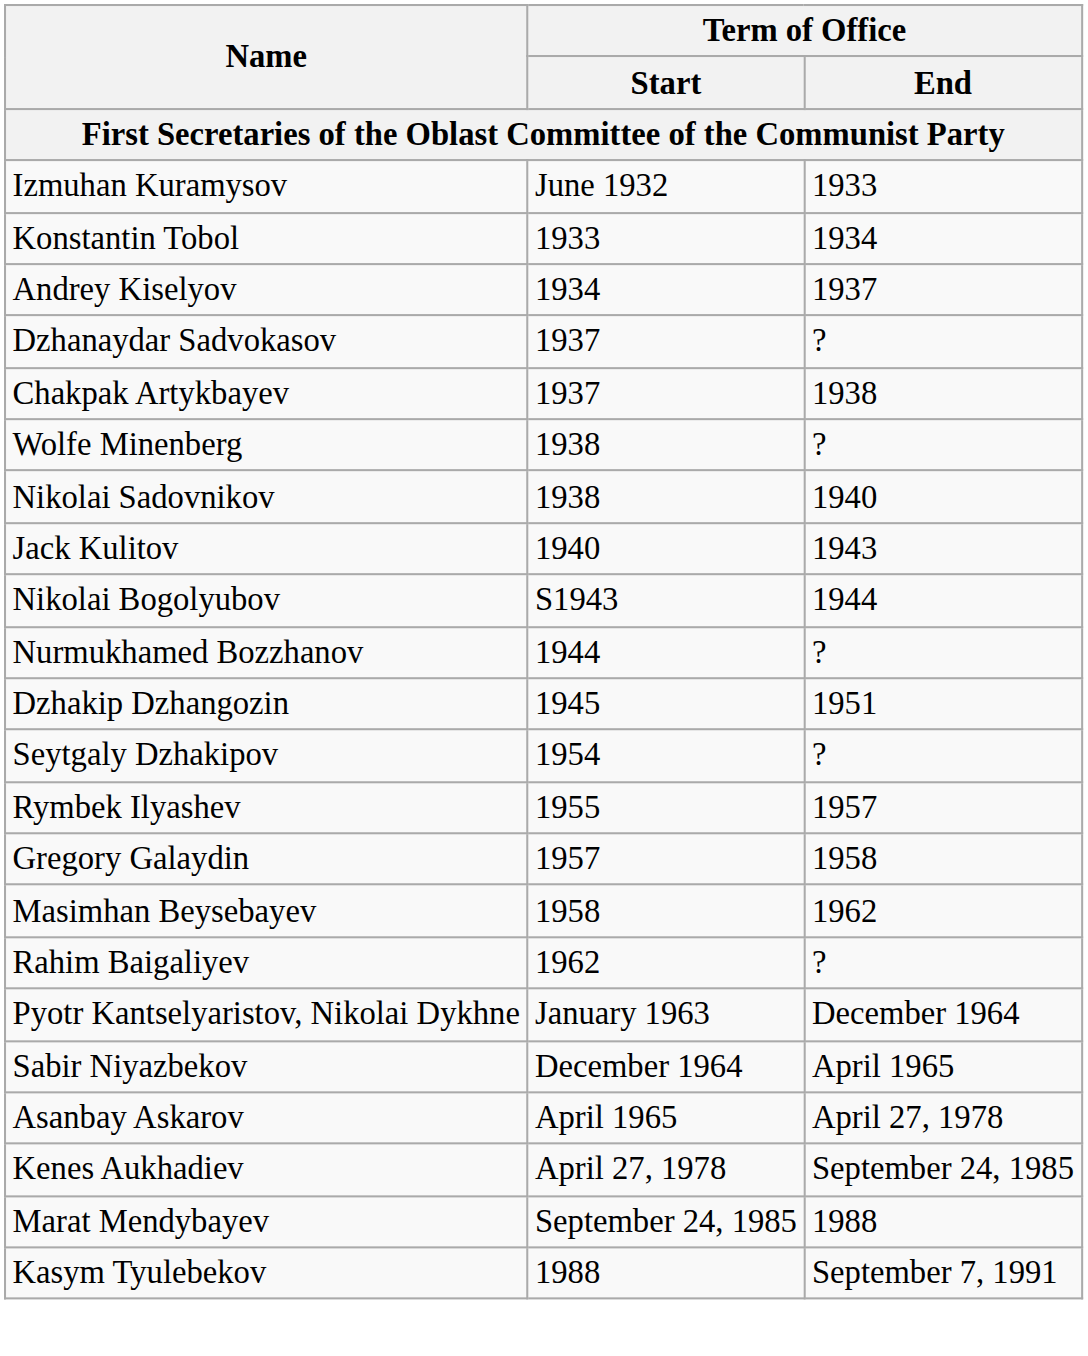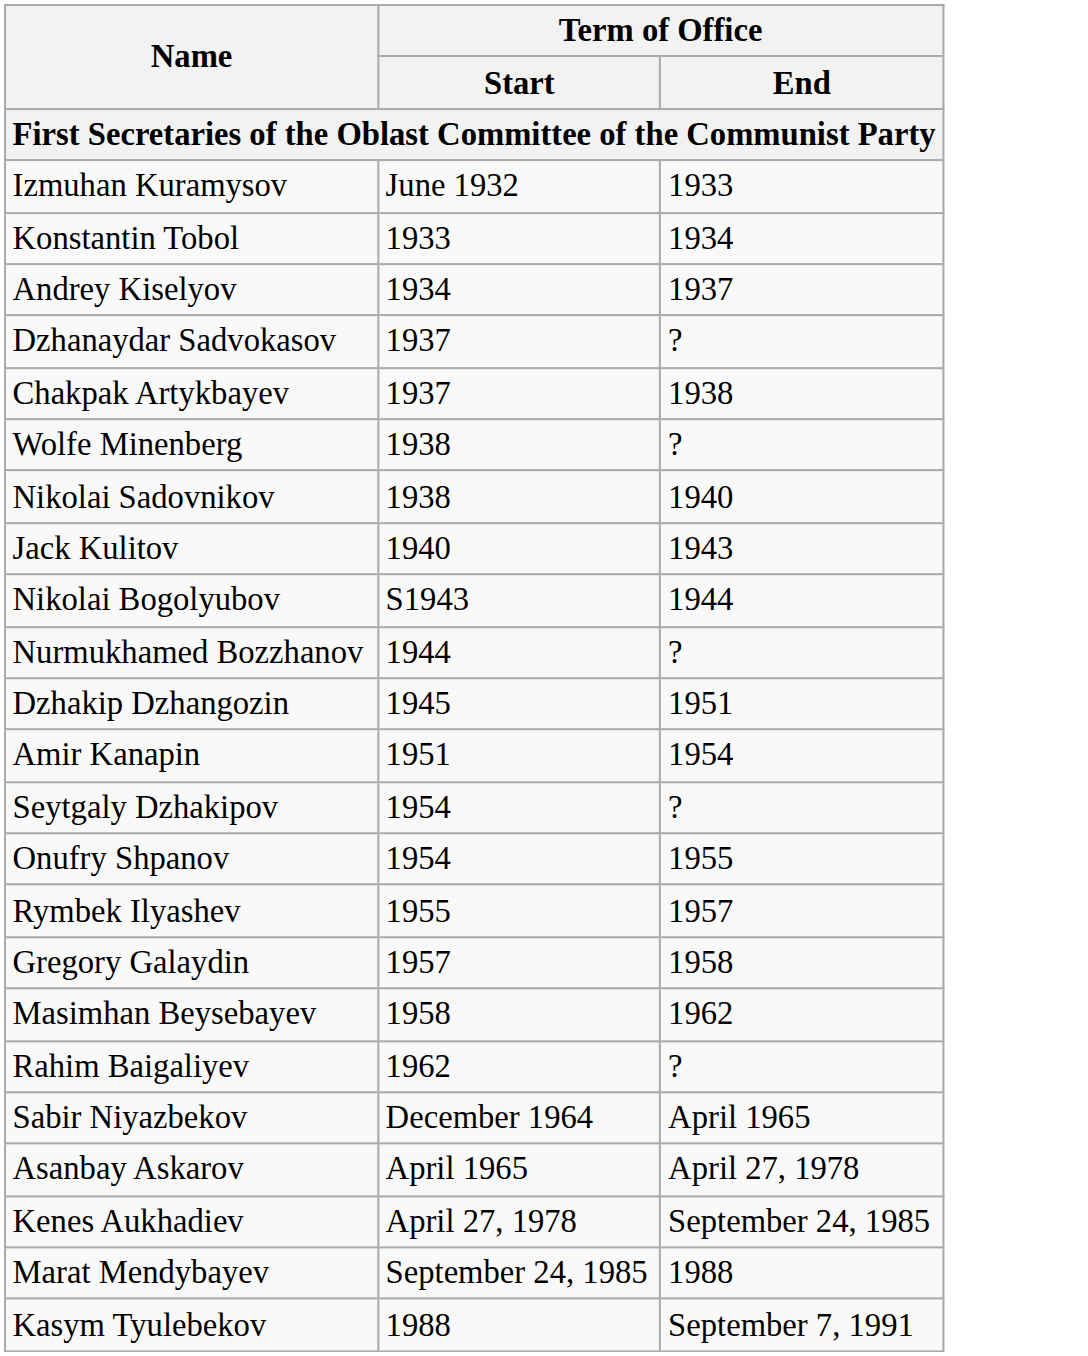+ row: Amir Kanapin | 1951 | 1954
+ row: Onufry Shpanov | 1954 | 1955
- row: Pyotr Kantselyaristov, Nikolai Dykhne | January 1963 | December 1964
